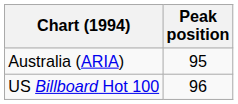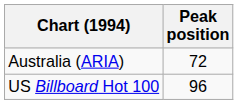Australia (ARIA) | Peak position: 95 -> 72
